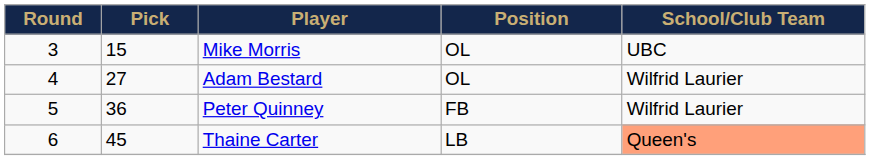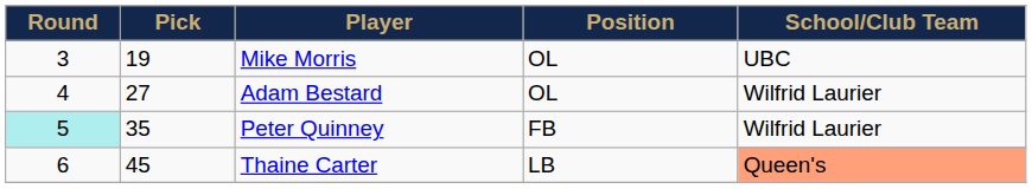Mike Morris | Pick: 15 -> 19
Peter Quinney | Round: no background -> paleturquoise background
Peter Quinney | Pick: 36 -> 35
